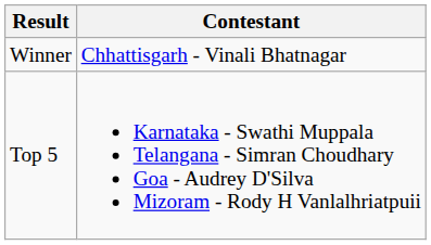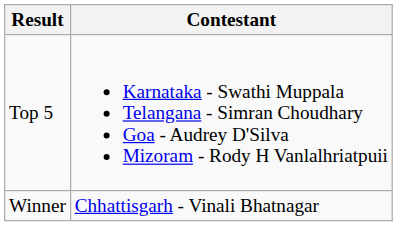rows swapped: Winner <-> Top 5
